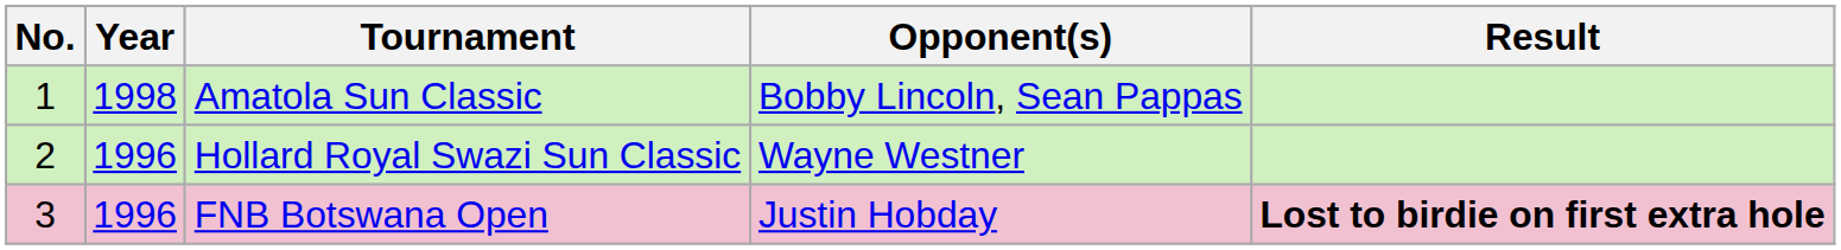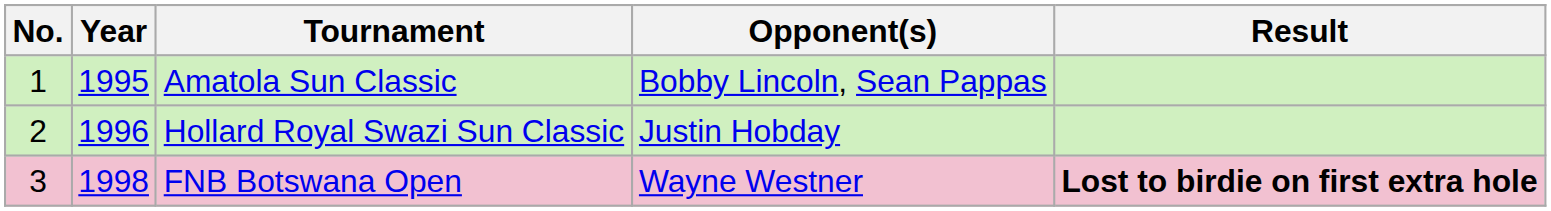Amatola Sun Classic | Year: 1998 -> 1995
Hollard Royal Swazi Sun Classic | Opponent(s): Wayne Westner -> Justin Hobday
FNB Botswana Open | Year: 1996 -> 1998
FNB Botswana Open | Opponent(s): Justin Hobday -> Wayne Westner
